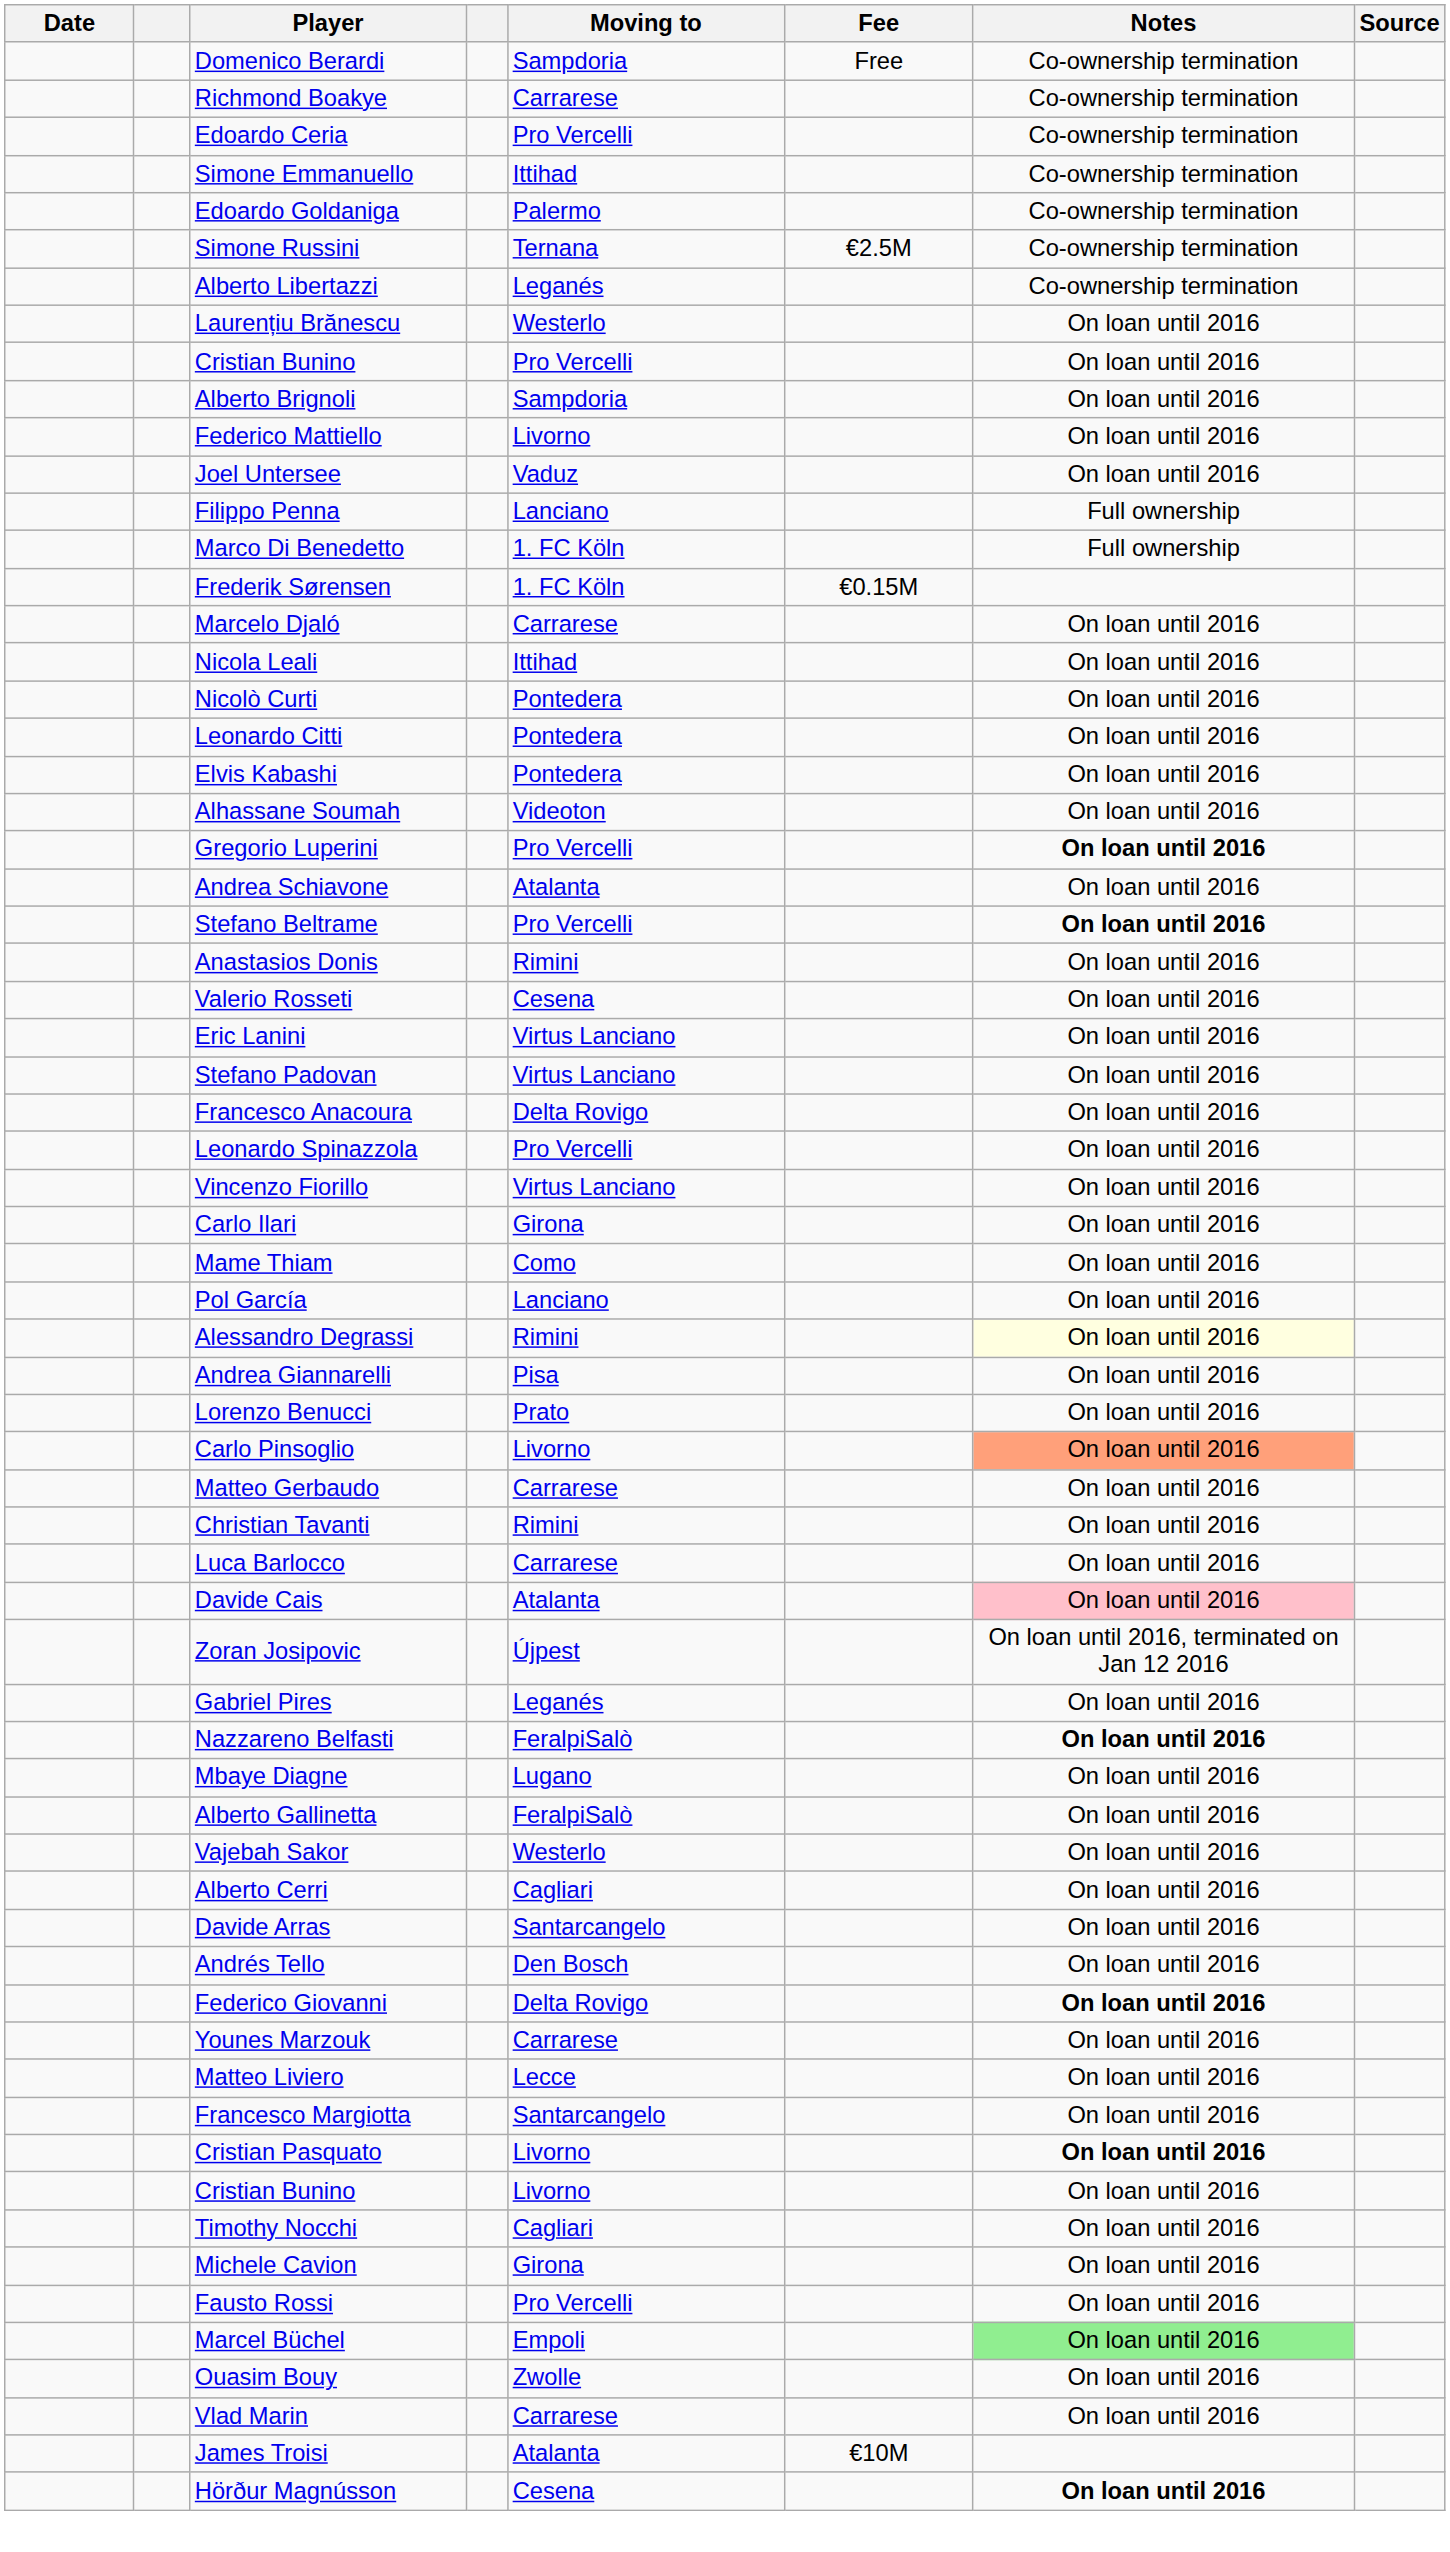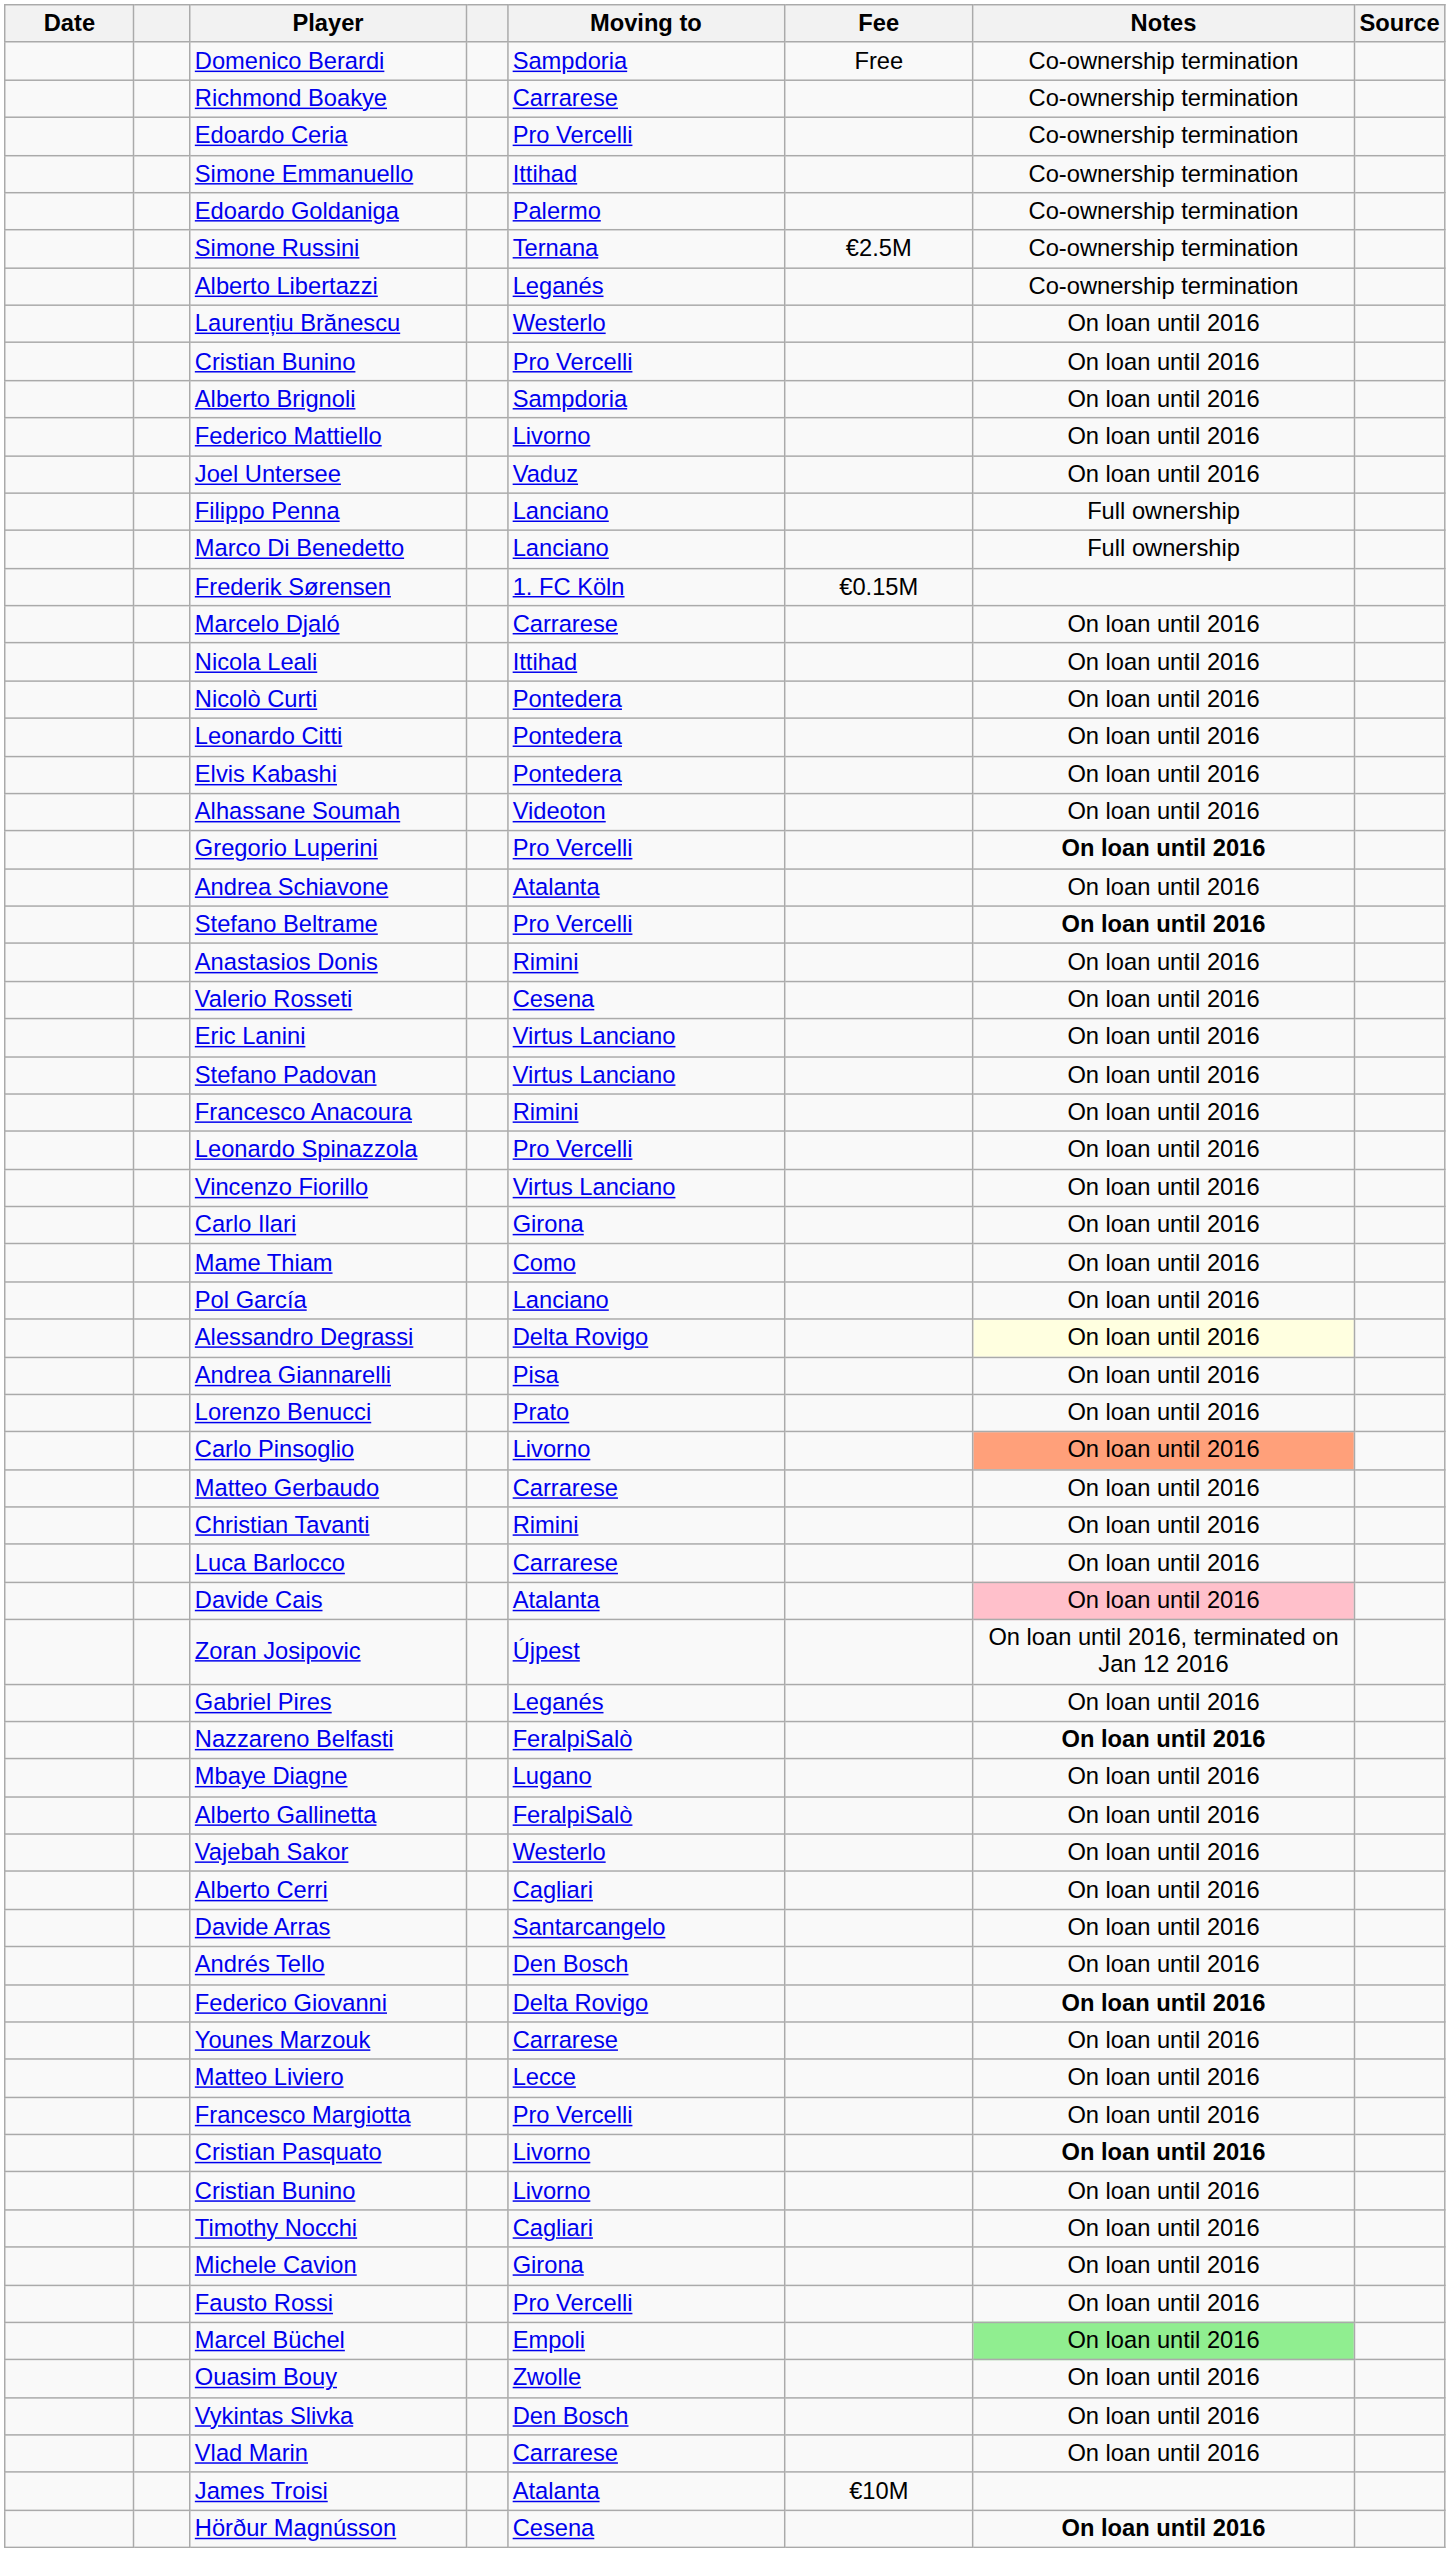Marco Di Benedetto | Moving to: 1. FC Köln -> Lanciano
Francesco Anacoura | Moving to: Delta Rovigo -> Rimini
Alessandro Degrassi | Moving to: Rimini -> Delta Rovigo
Francesco Margiotta | Moving to: Santarcangelo -> Pro Vercelli
+ row: Vykintas Slivka | Den Bosch | On loan until 2016
